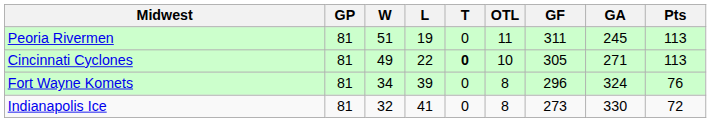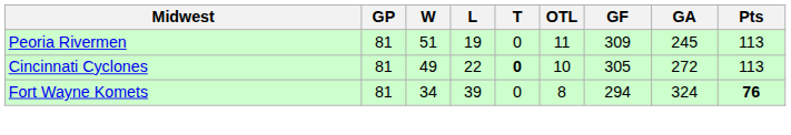Peoria Rivermen | GF: 311 -> 309
Cincinnati Cyclones | GA: 271 -> 272
Fort Wayne Komets | GF: 296 -> 294
Fort Wayne Komets | Pts: normal -> bold
- row: Indianapolis Ice | 81 | 32 | 41 | 0 | 8 | 273 | 330 | 72
